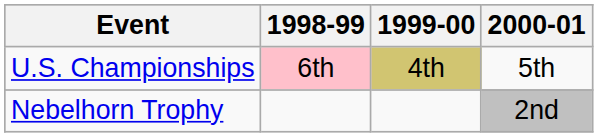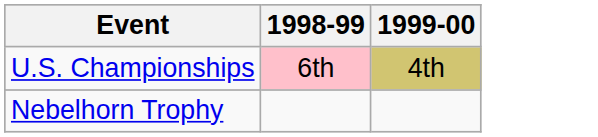- column: 2000-01 | 5th | 2nd
